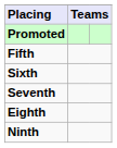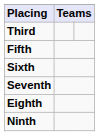- row: Promoted
+ row: Third
